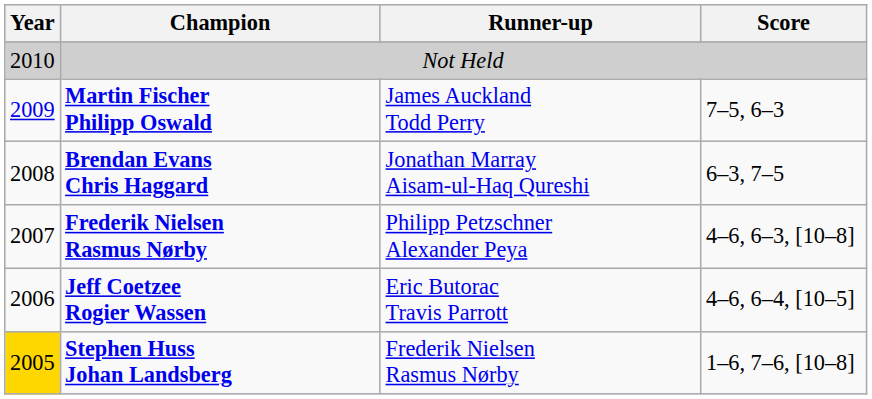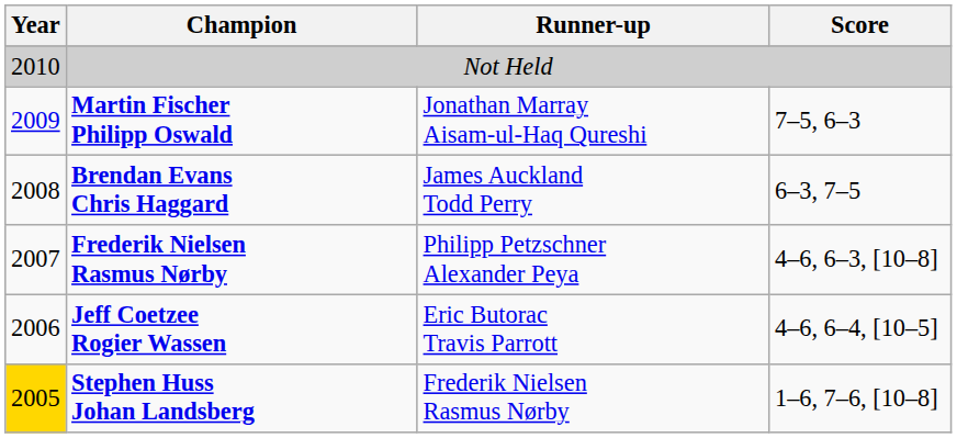Martin Fischer Philipp Oswald | Runner-up: James Auckland Todd Perry -> Jonathan Marray Aisam-ul-Haq Qureshi
Brendan Evans Chris Haggard | Runner-up: Jonathan Marray Aisam-ul-Haq Qureshi -> James Auckland Todd Perry
